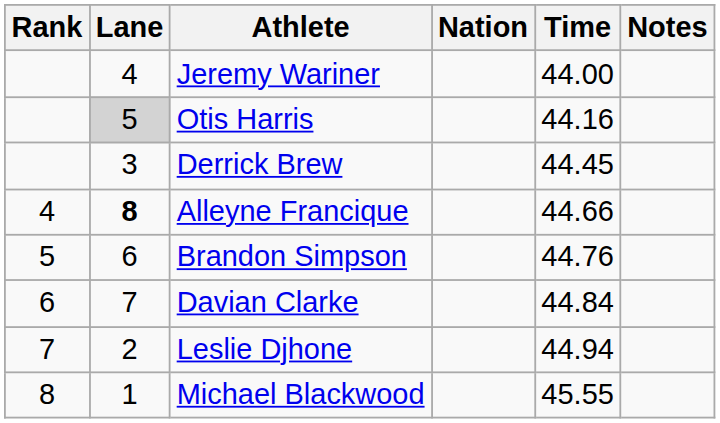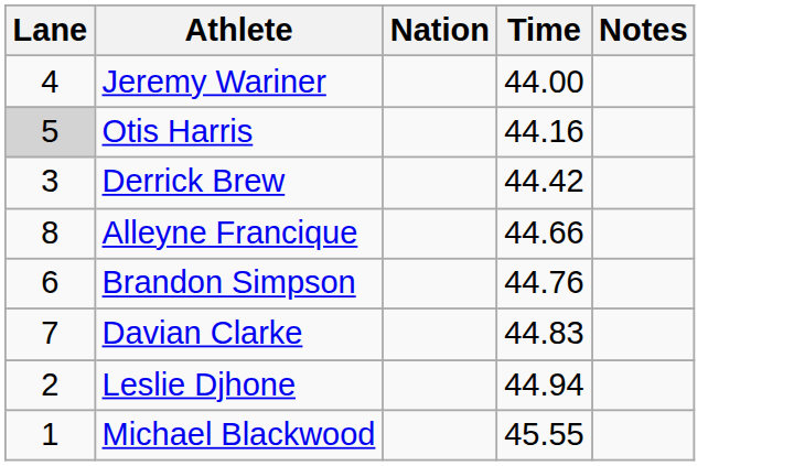- column: Rank | 4 | 5 | 6 | 7 | 8
Derrick Brew | Time: 44.45 -> 44.42
Alleyne Francique | Lane: bold -> normal
Davian Clarke | Time: 44.84 -> 44.83
